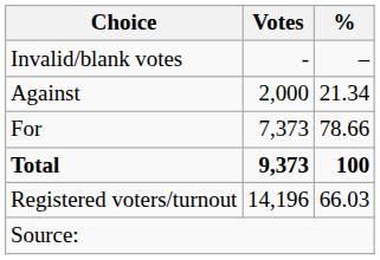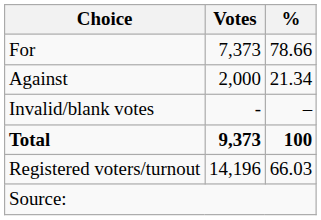rows swapped: For <-> Invalid/blank votes
